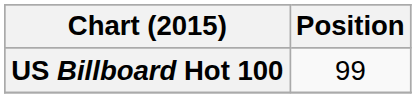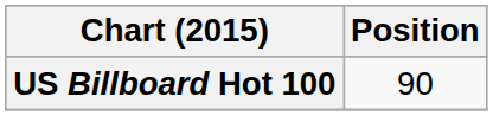US Billboard Hot 100 | Position: 99 -> 90
